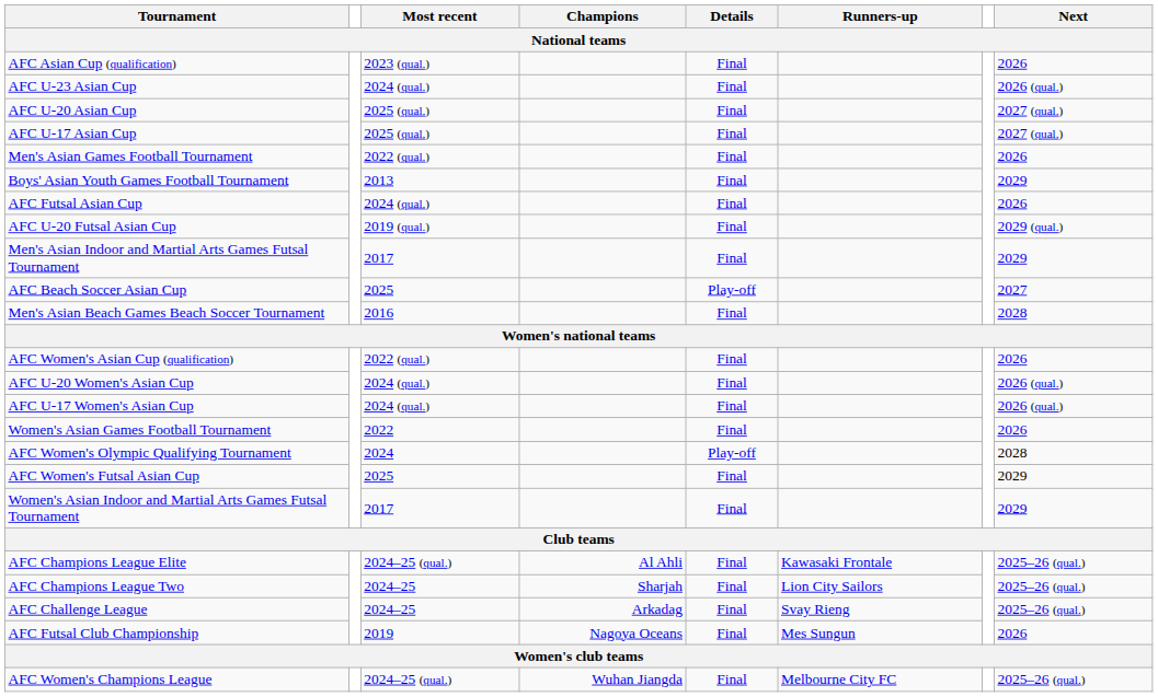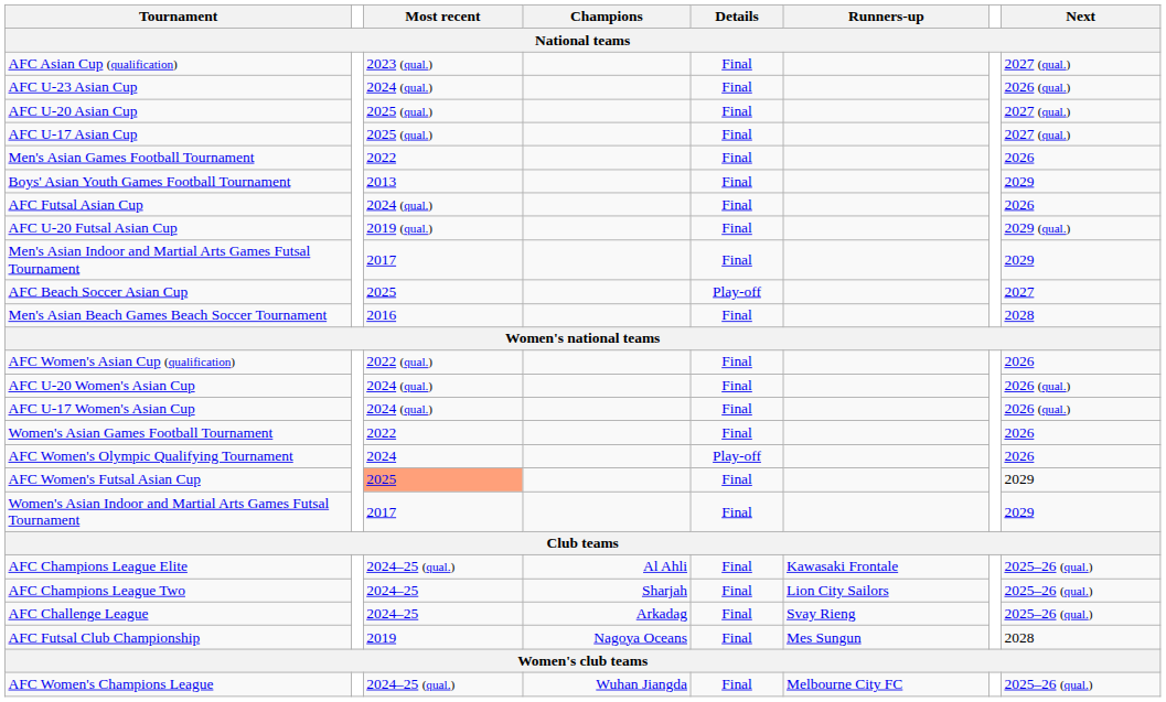AFC Asian Cup (qualification) | Next: 2026 -> 2027 (qual.)
Men's Asian Games Football Tournament | Most recent: 2022 (qual.) -> 2022
AFC Women's Olympic Qualifying Tournament | Next: 2028 -> 2026
AFC Women's Futsal Asian Cup | Most recent: no background -> lightsalmon background
AFC Futsal Club Championship | Next: 2026 -> 2028
